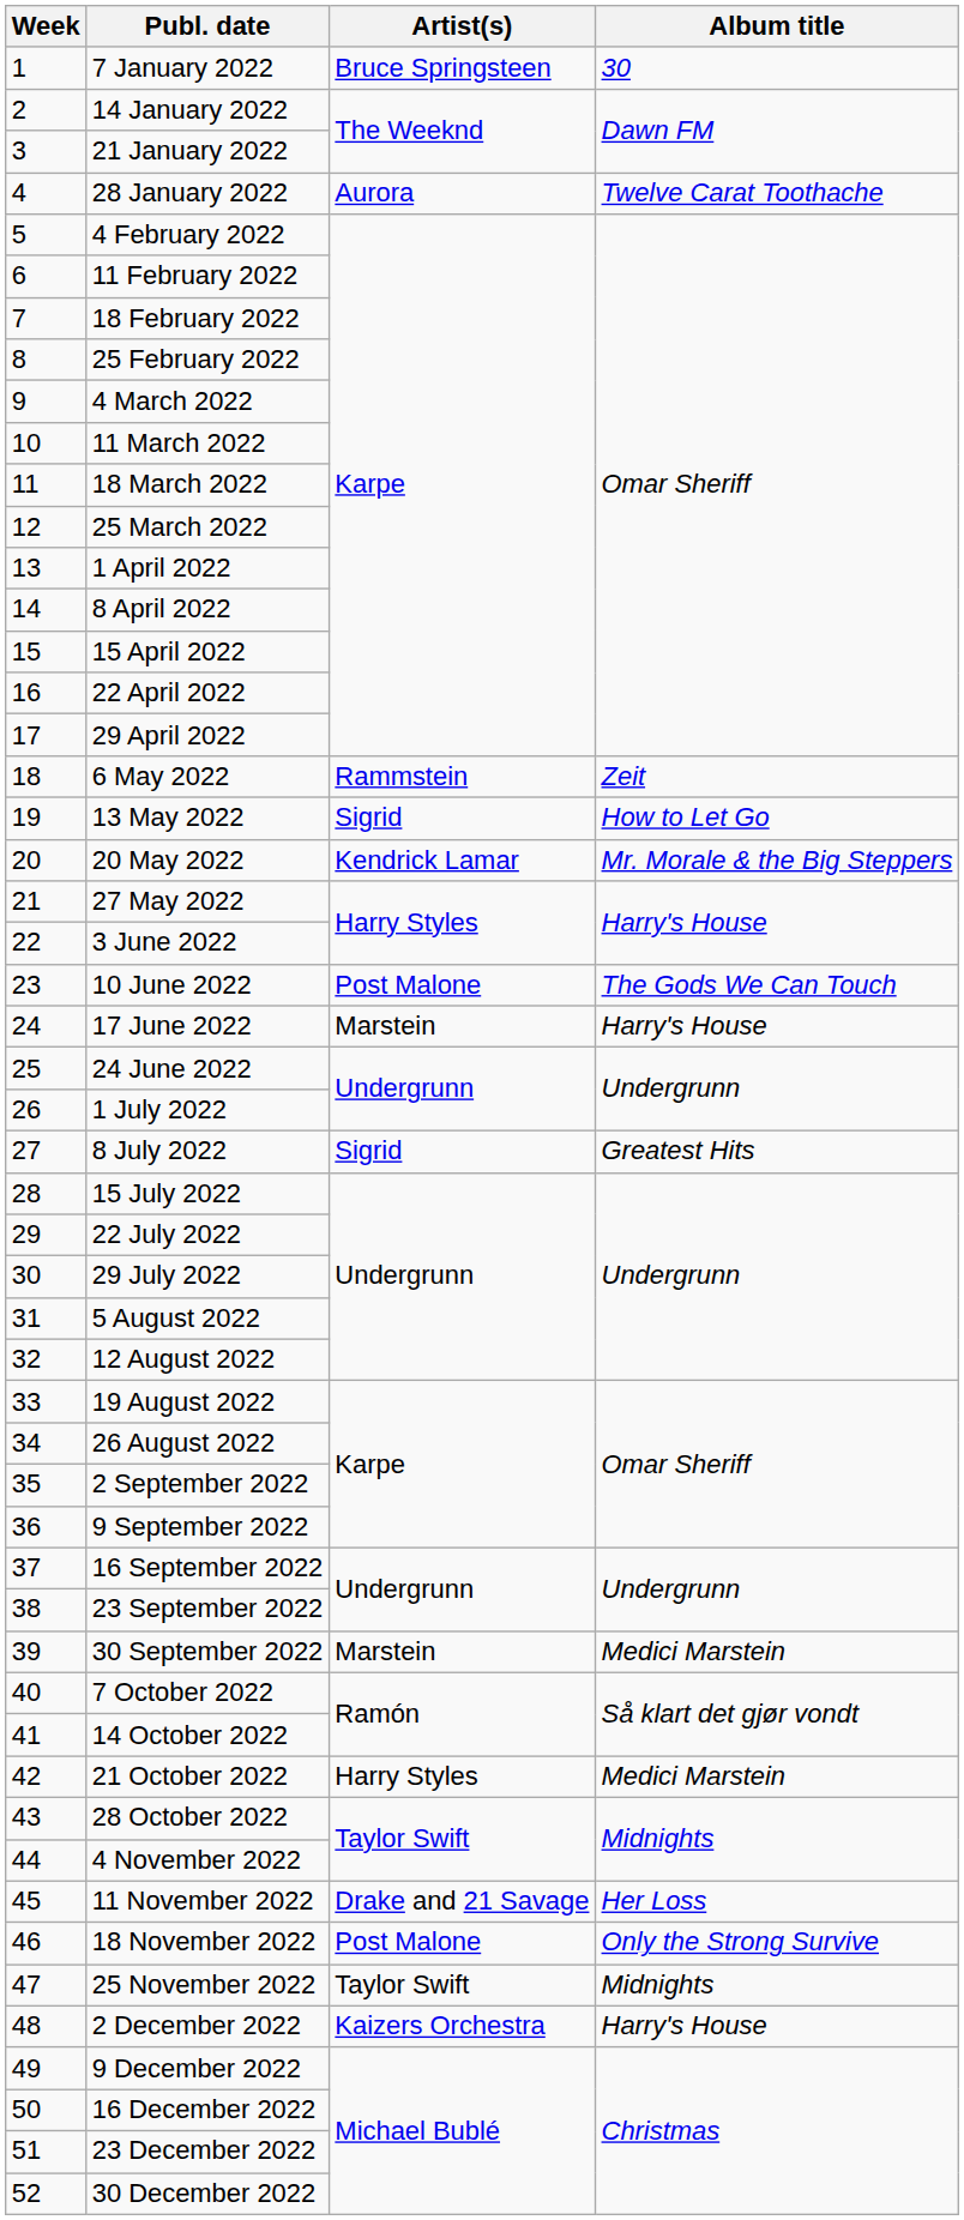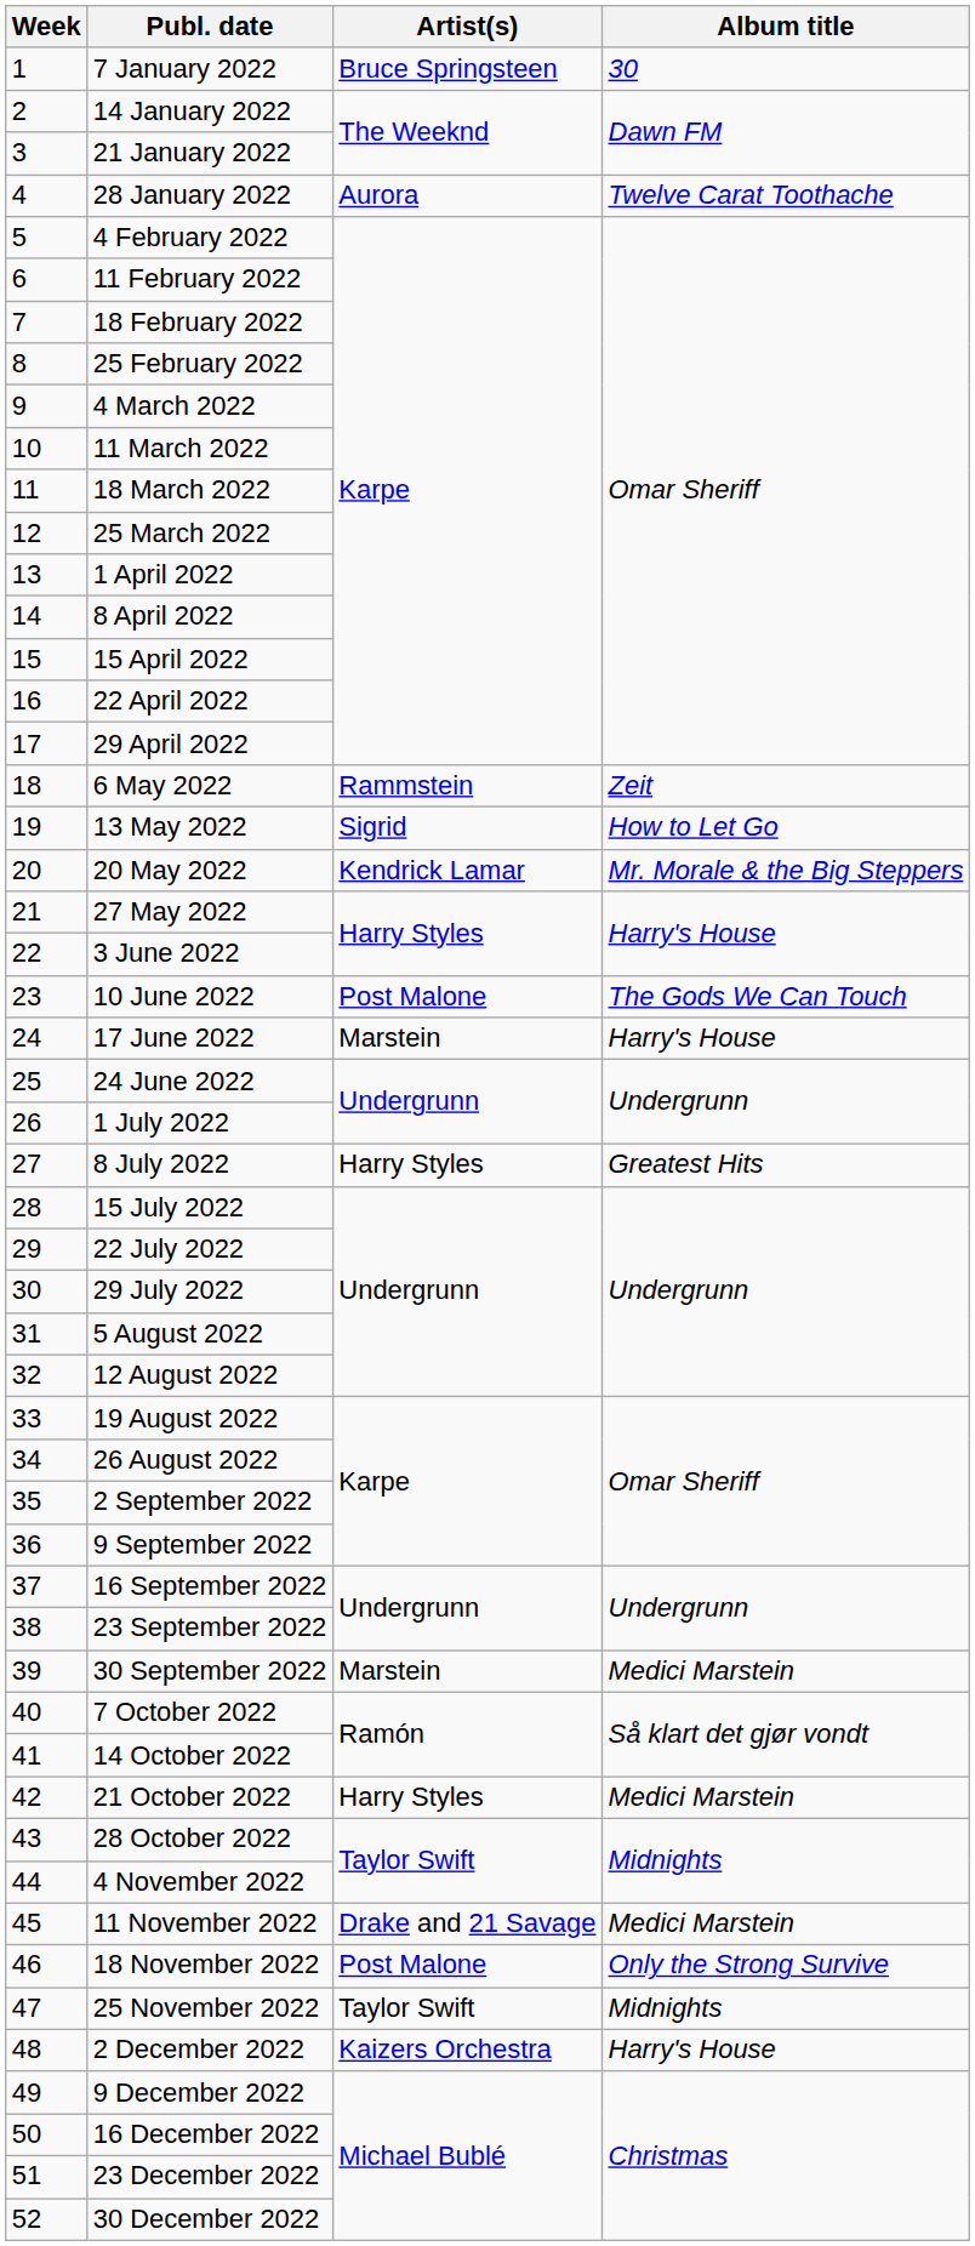8 July 2022 | Artist(s): Sigrid -> Harry Styles
11 November 2022 | Album title: Her Loss -> Medici Marstein
